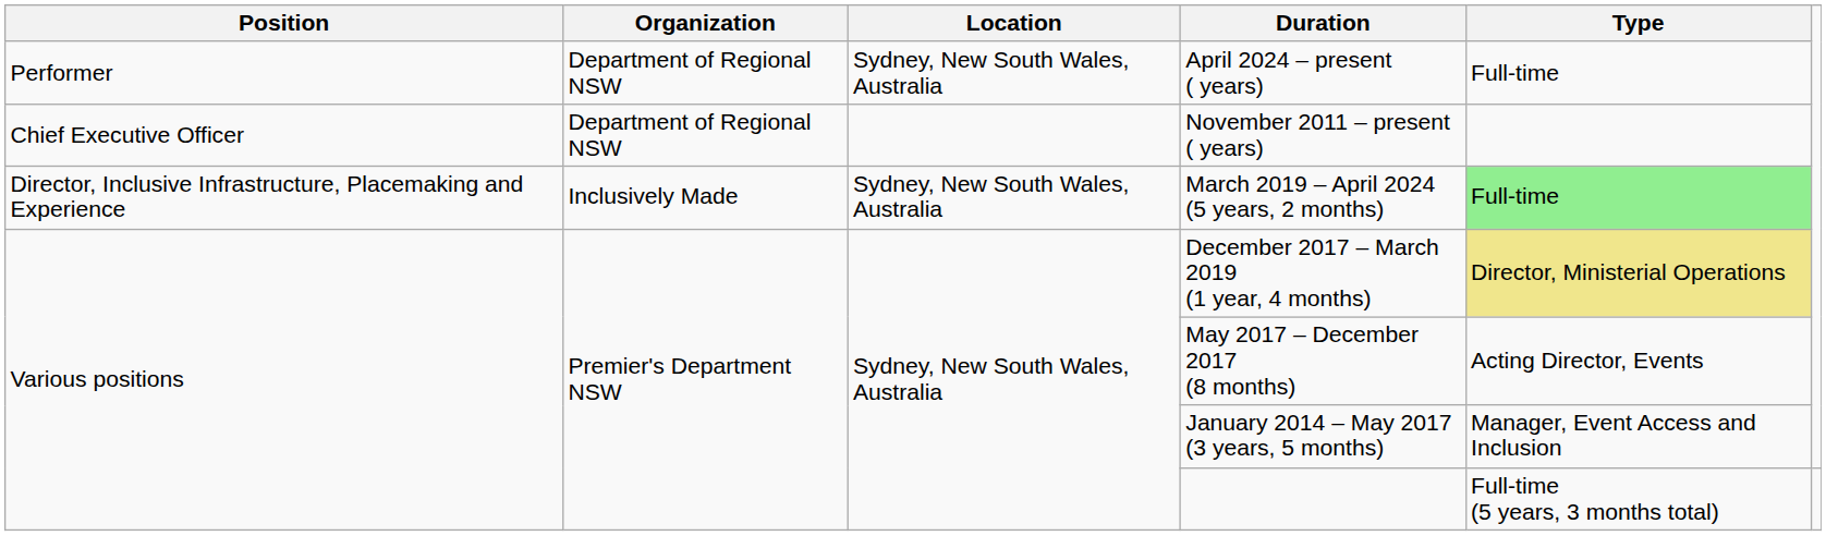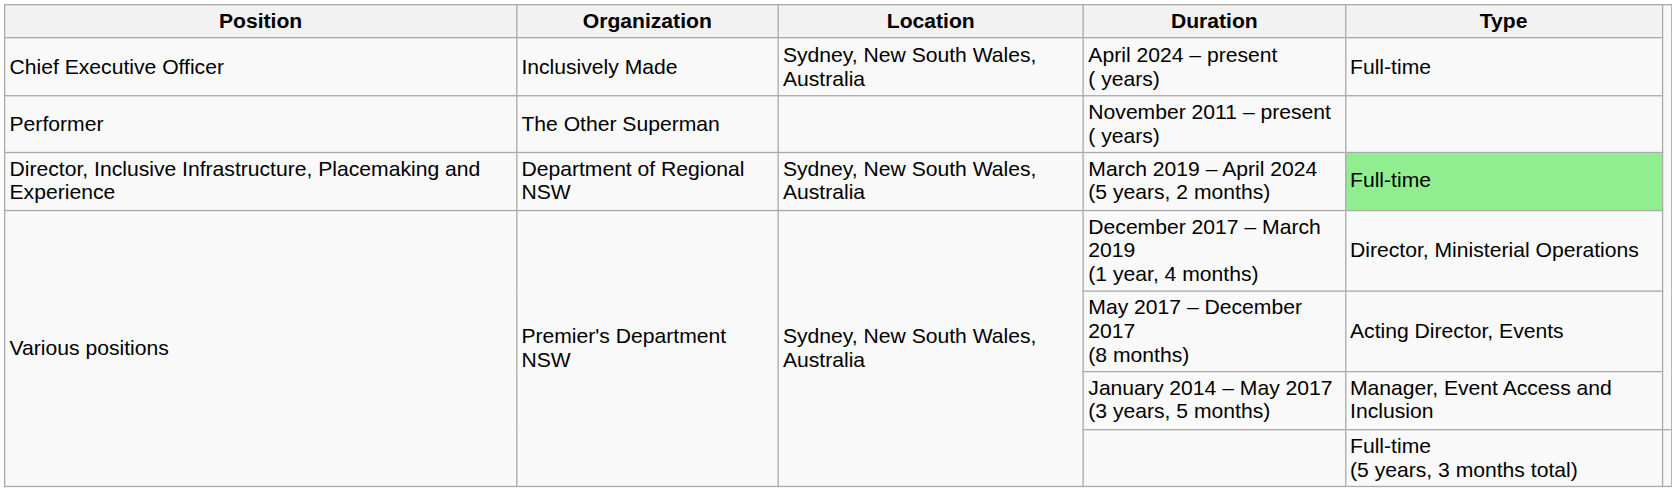April 2024 – present ( years) | Position: Performer -> Chief Executive Officer
April 2024 – present ( years) | Organization: Department of Regional NSW -> Inclusively Made
November 2011 – present ( years) | Position: Chief Executive Officer -> Performer
November 2011 – present ( years) | Organization: Department of Regional NSW -> The Other Superman
March 2019 – April 2024 (5 years, 2 months) | Organization: Inclusively Made -> Department of Regional NSW
December 2017 – March 2019 (1 year, 4 months) | Type: khaki background -> no background
